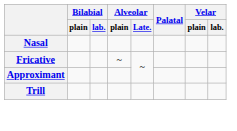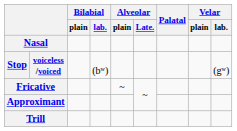+ row: Stop | voiceless /voiced | (bʷ) | (gʷ)
